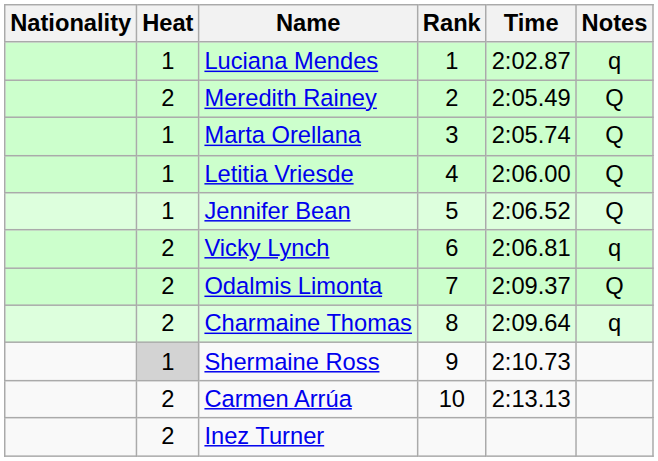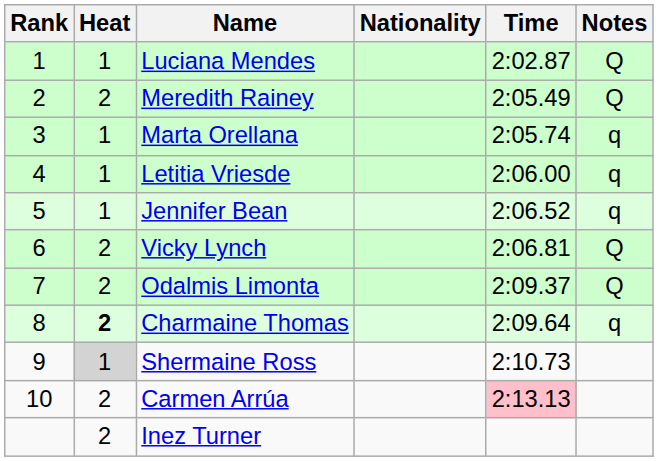columns swapped: Rank <-> Nationality
Luciana Mendes | Notes: q -> Q
Marta Orellana | Notes: Q -> q
Letitia Vriesde | Notes: Q -> q
Jennifer Bean | Notes: Q -> q
Vicky Lynch | Notes: q -> Q
Charmaine Thomas | Heat: normal -> bold
Carmen Arrúa | Time: no background -> pink background
